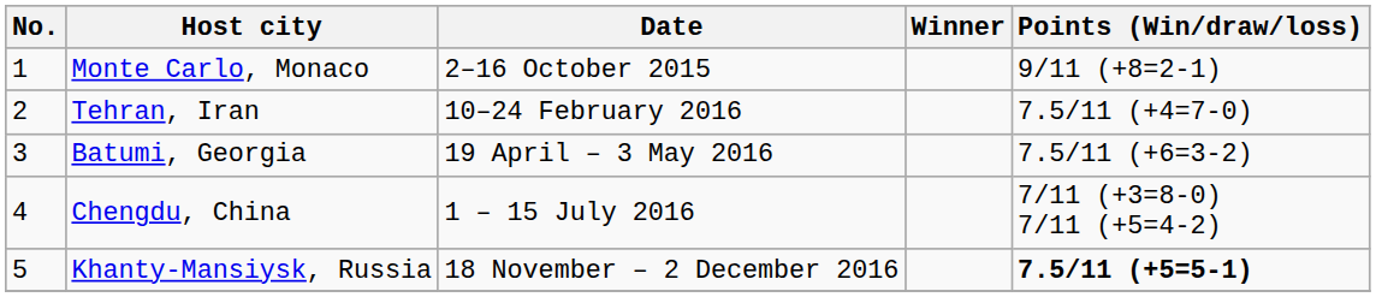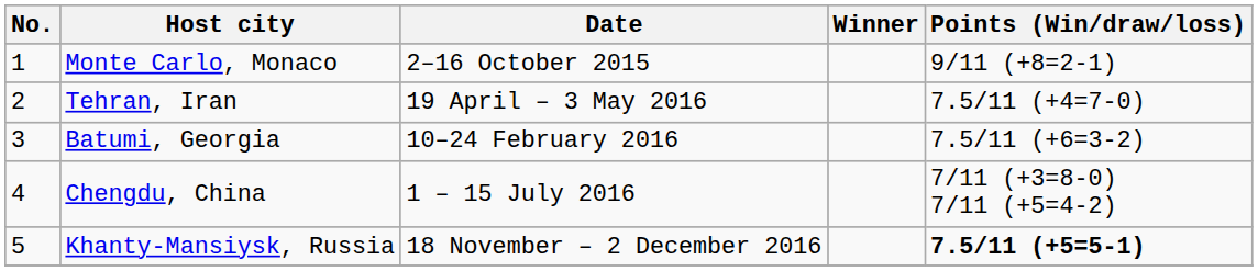Tehran, Iran | Date: 10–24 February 2016 -> 19 April – 3 May 2016
Batumi, Georgia | Date: 19 April – 3 May 2016 -> 10–24 February 2016
